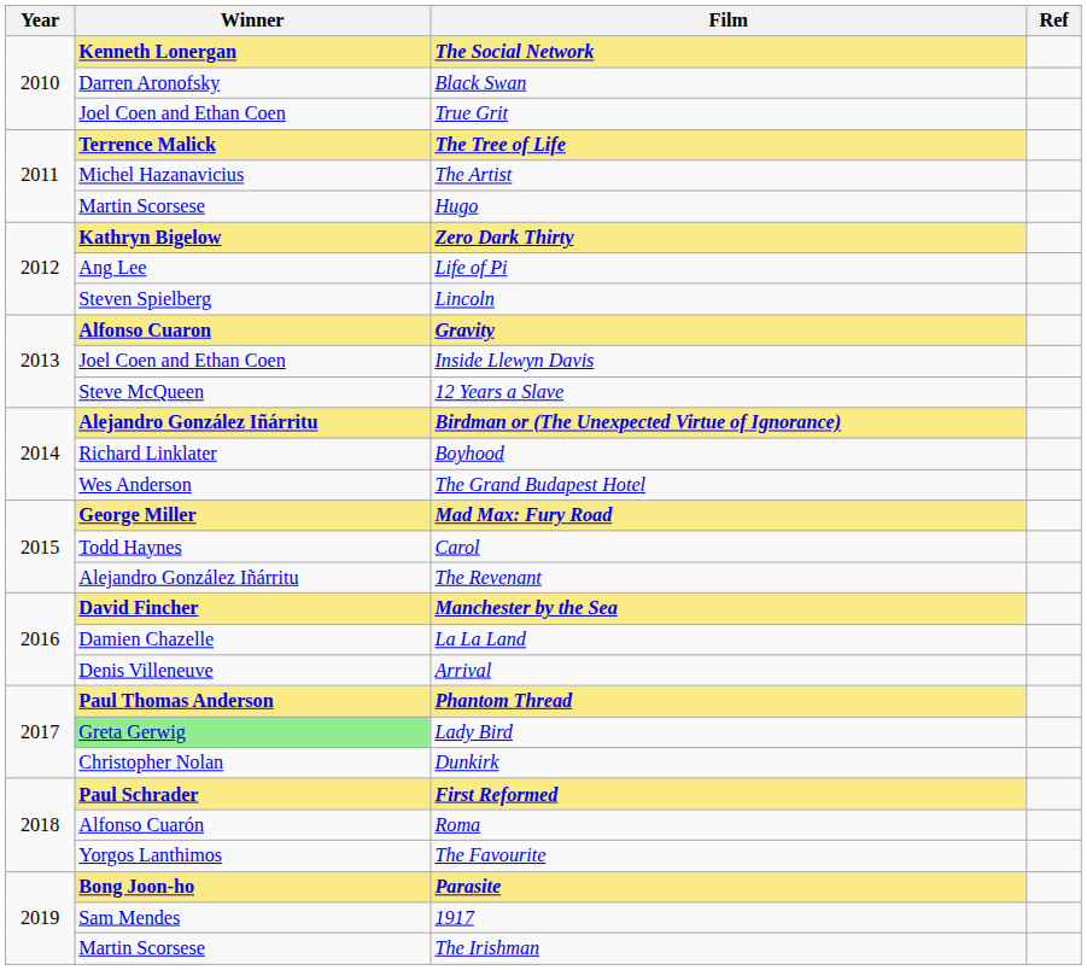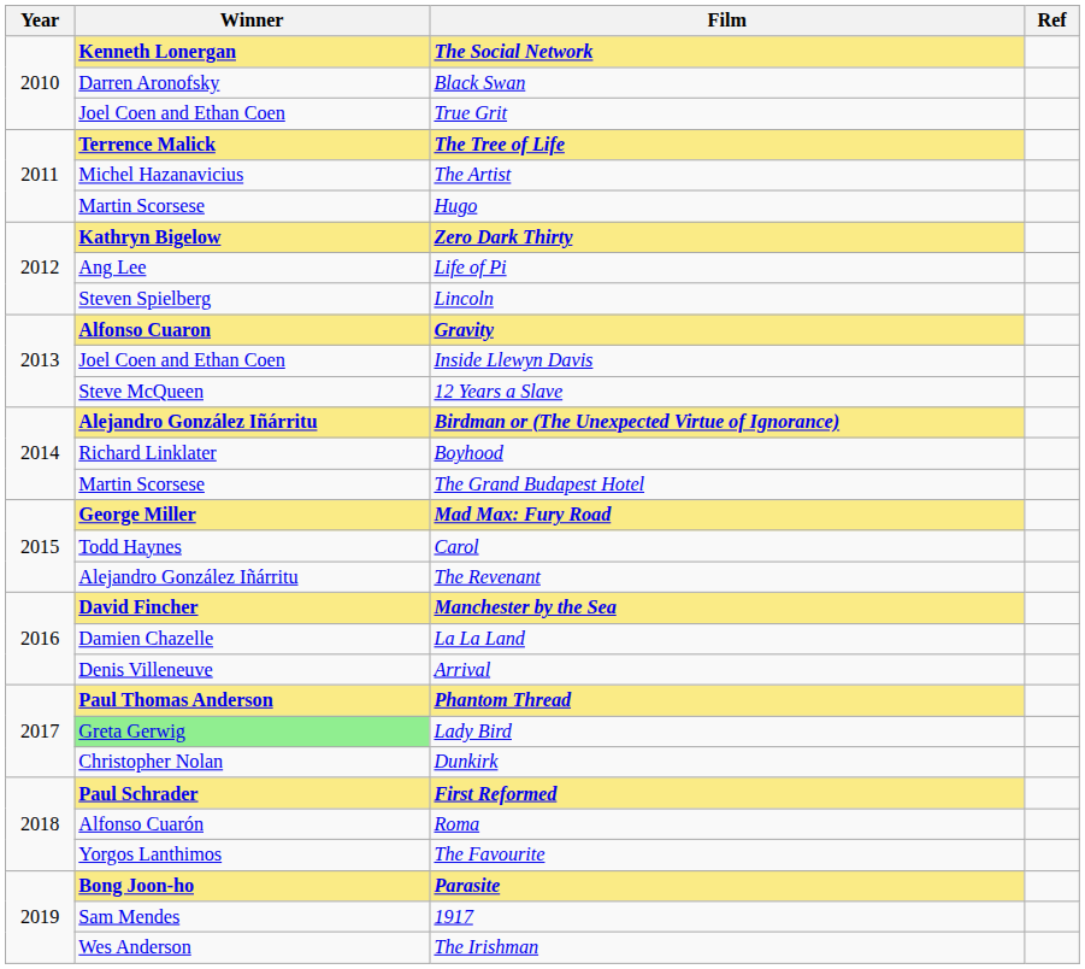The Grand Budapest Hotel | Winner: Wes Anderson -> Martin Scorsese
The Irishman | Winner: Martin Scorsese -> Wes Anderson
